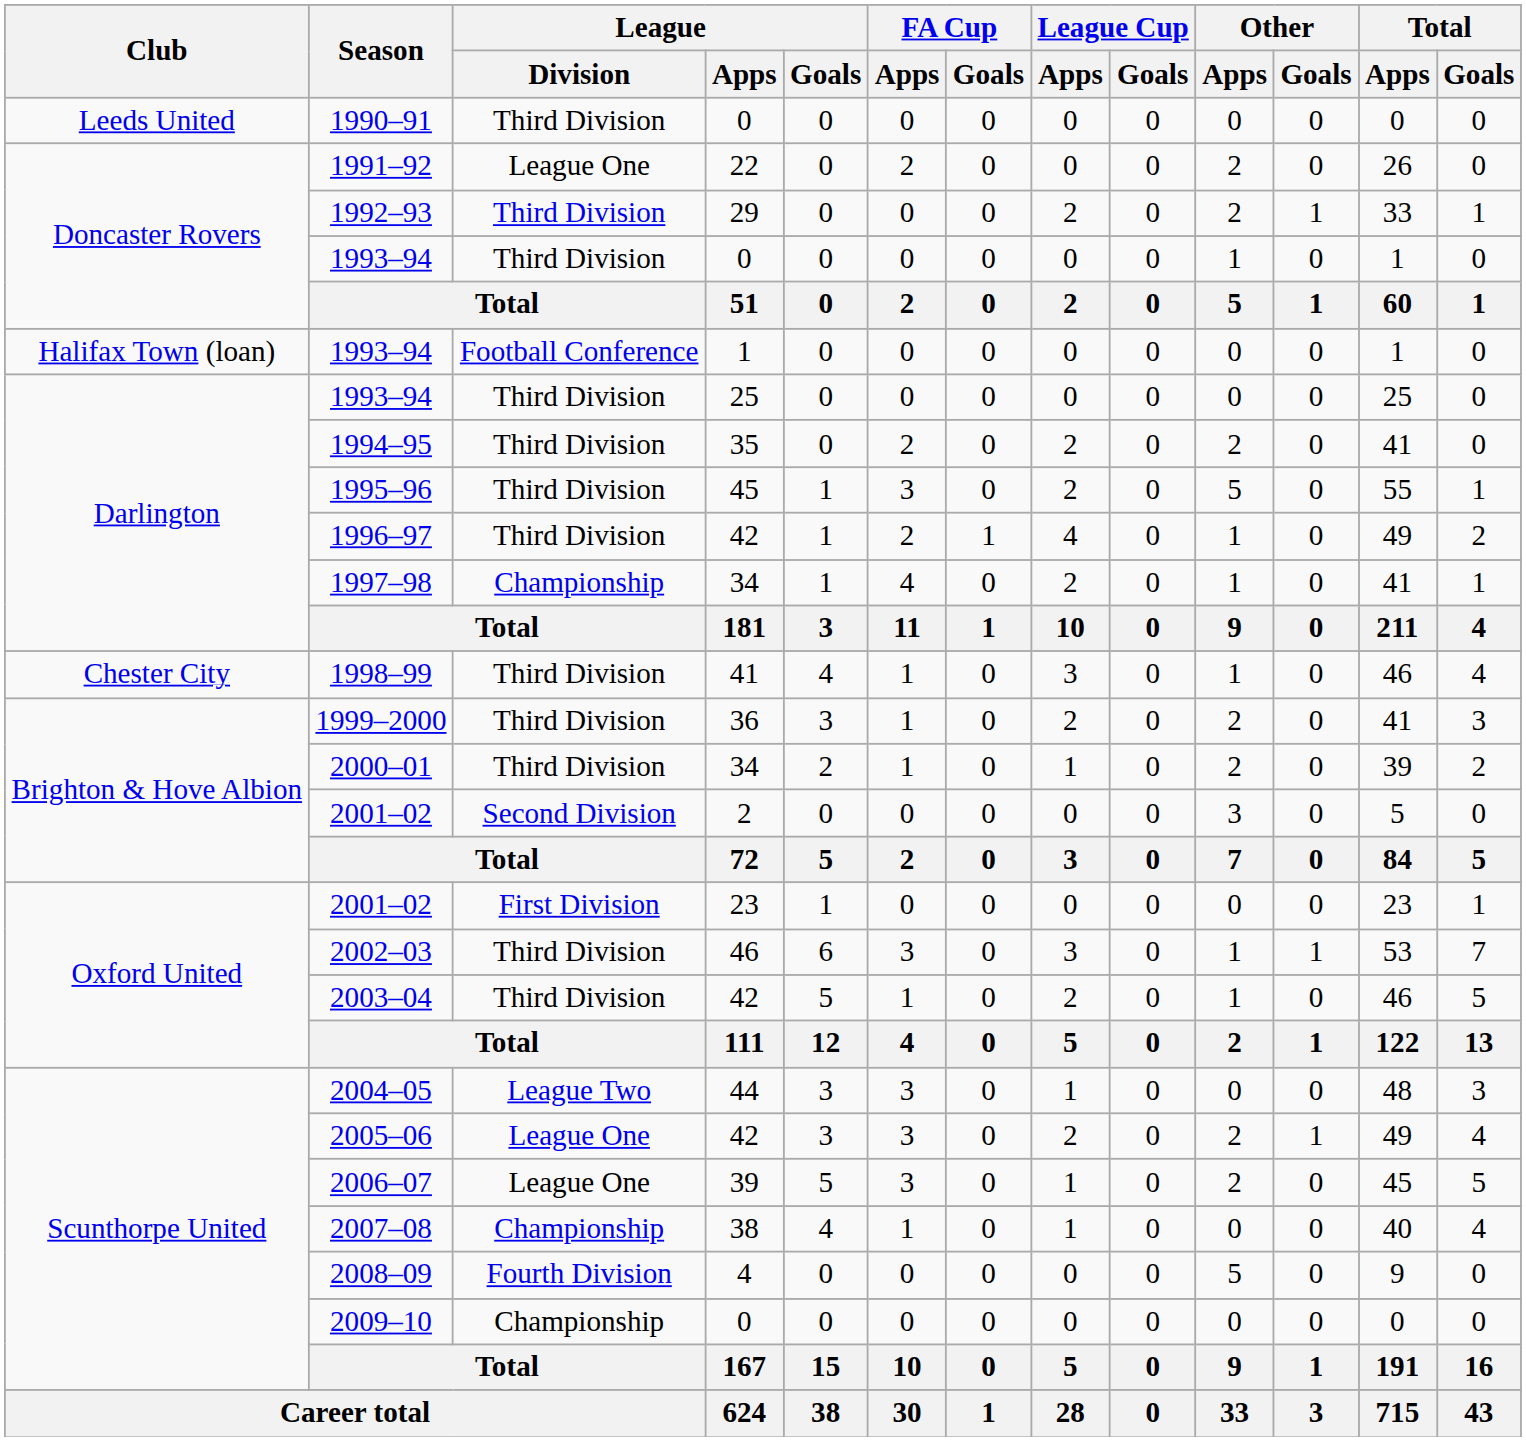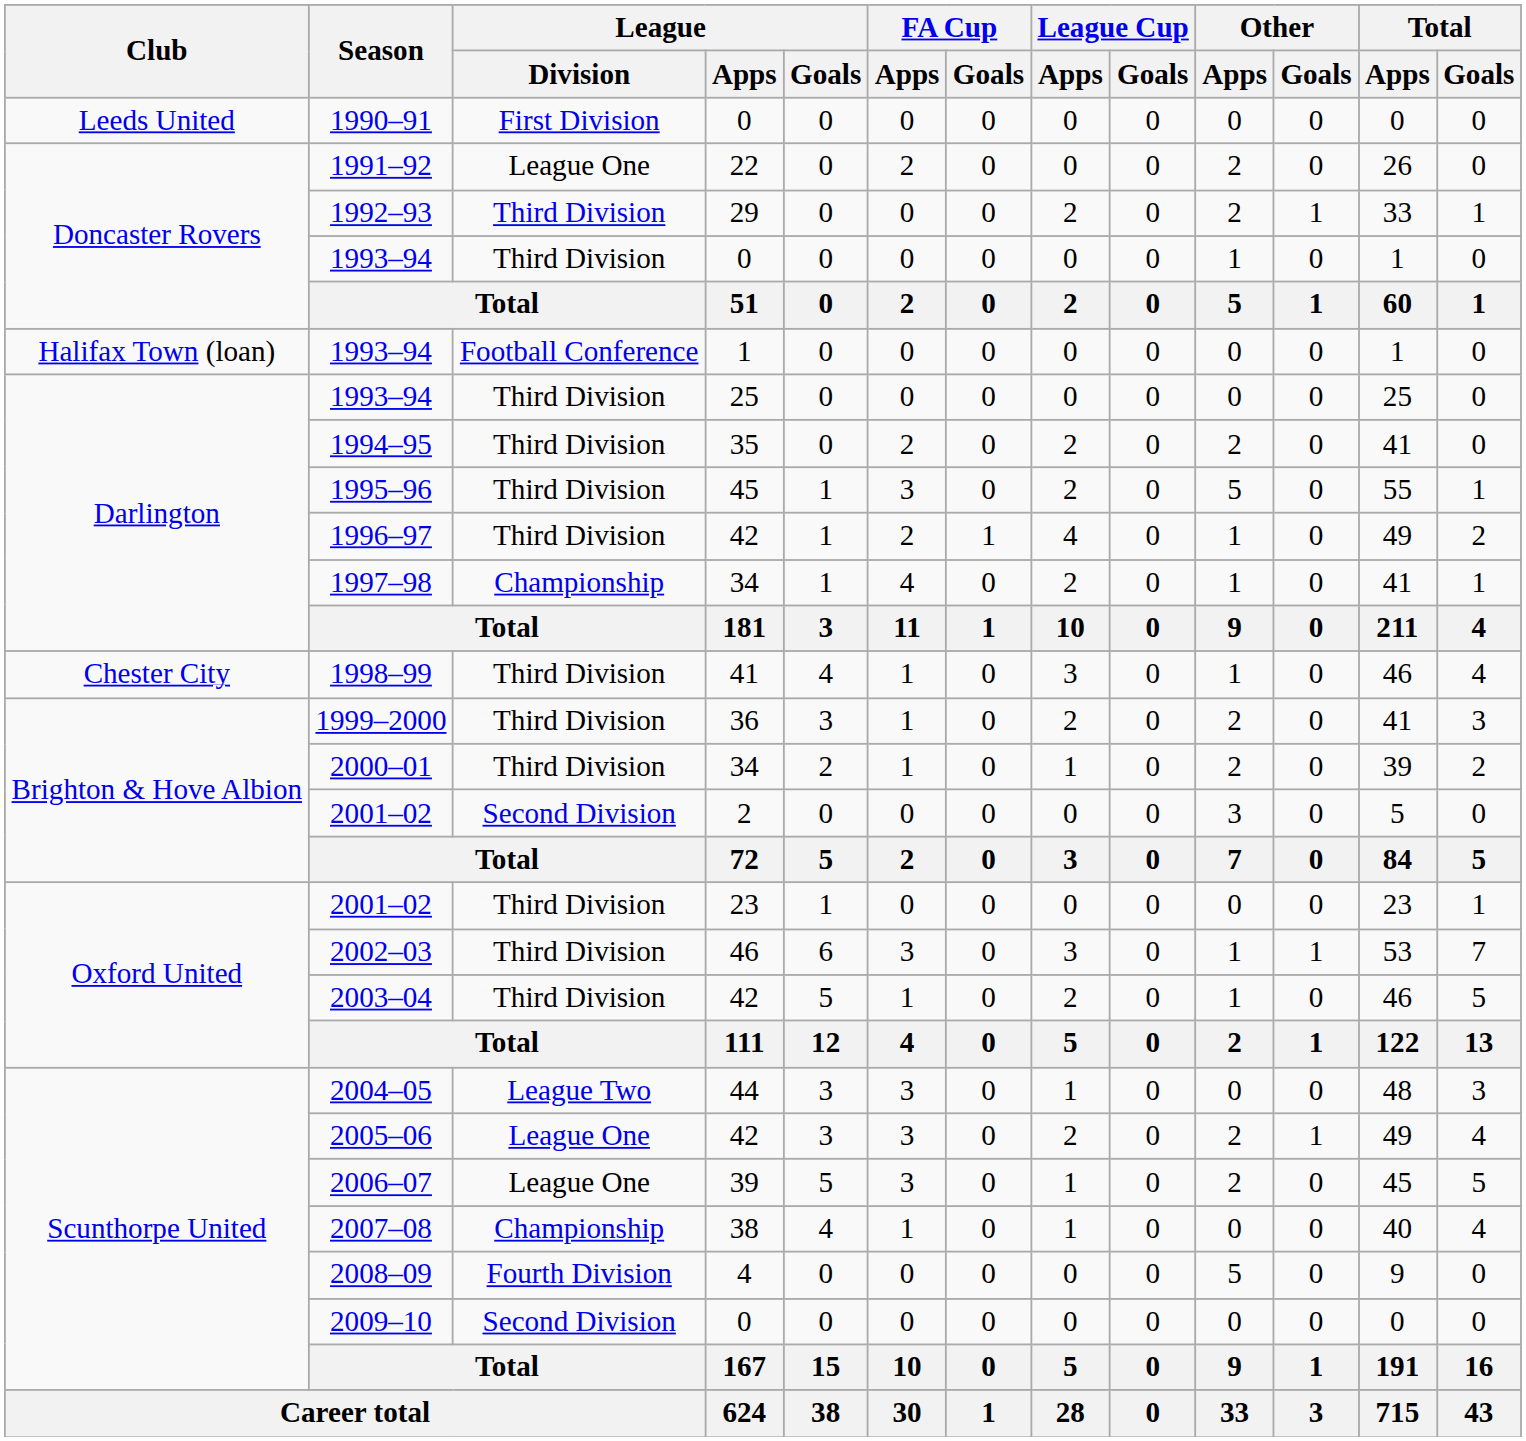1990–91 | League / Division: Third Division -> First Division
2001–02 / 23 | League / Division: First Division -> Third Division
2009–10 | League / Division: Championship -> Second Division
